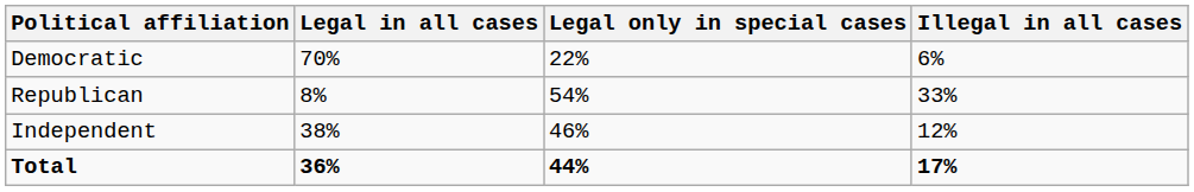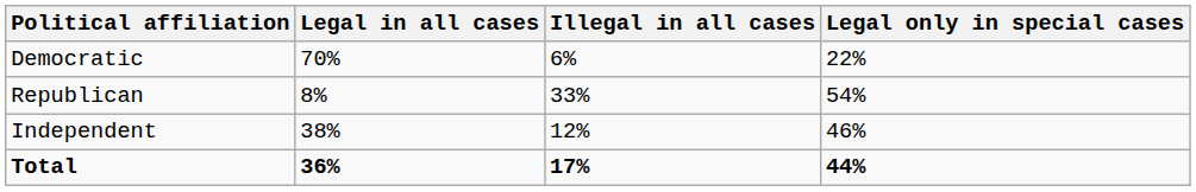columns swapped: Legal only in special cases <-> Illegal in all cases
